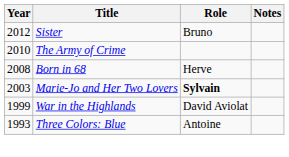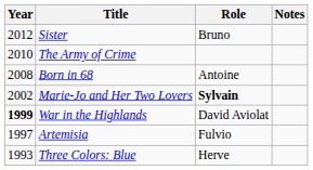Born in 68 | Role: Herve -> Antoine
Marie-Jo and Her Two Lovers | Year: 2003 -> 2002
War in the Highlands | Year: normal -> bold
+ row: 1997 | Artemisia | Fulvio
Three Colors: Blue | Role: Antoine -> Herve
